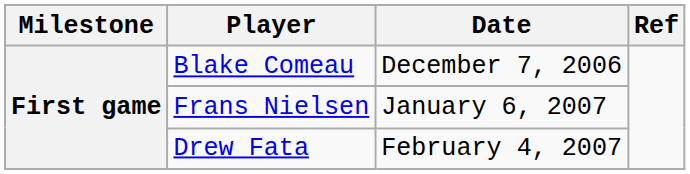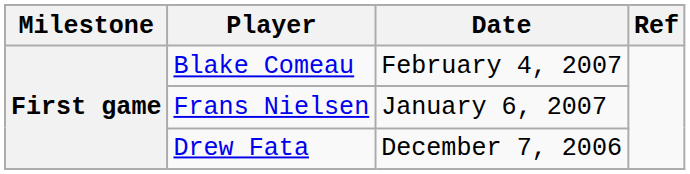Blake Comeau | Date: December 7, 2006 -> February 4, 2007
Drew Fata | Date: February 4, 2007 -> December 7, 2006
